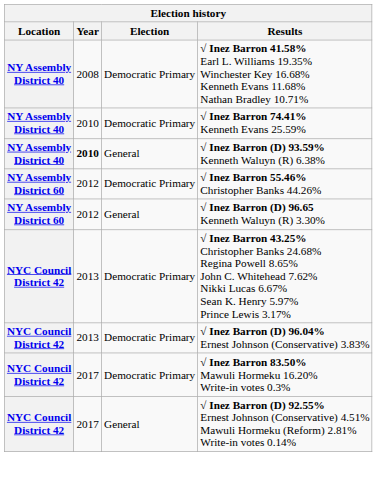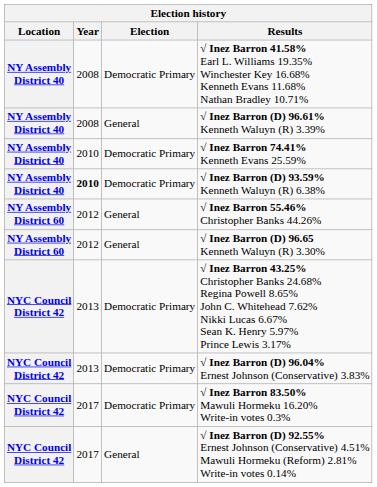+ row: NY Assembly District 40 | 2008 | General | √ Inez Barron (D) 96.61% Kenneth Waluyn (R) 3.39%
√ Inez Barron (D) 93.59% Kenneth Waluyn (R) 6.38% | Election: General -> Democratic Primary
√ Inez Barron 55.46% Christopher Banks 44.26% | Election: Democratic Primary -> General
